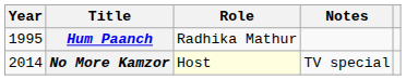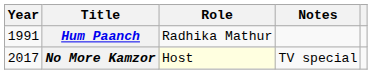Hum Paanch | Year: 1995 -> 1991
No More Kamzor | Year: 2014 -> 2017
